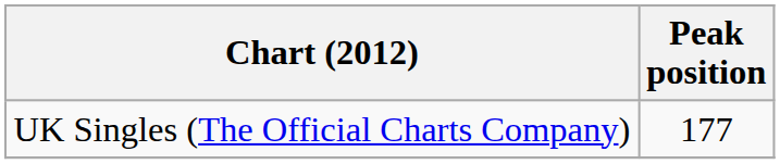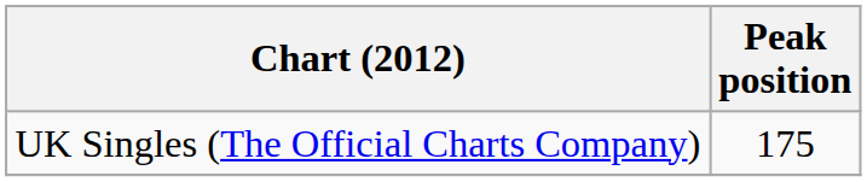UK Singles (The Official Charts Company) | Peak position: 177 -> 175
